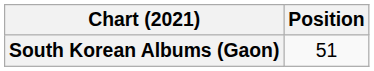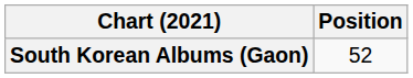South Korean Albums (Gaon) | Position: 51 -> 52
